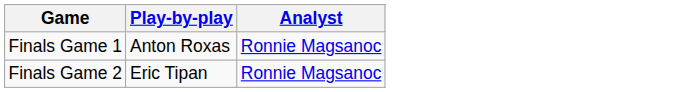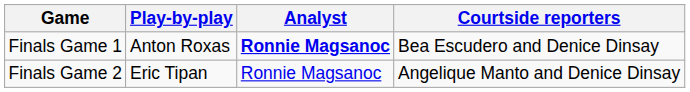+ column: Courtside reporters | Bea Escudero and Denice Dinsay | Angelique Manto and Denice Dinsay
Finals Game 1 | Analyst: normal -> bold
